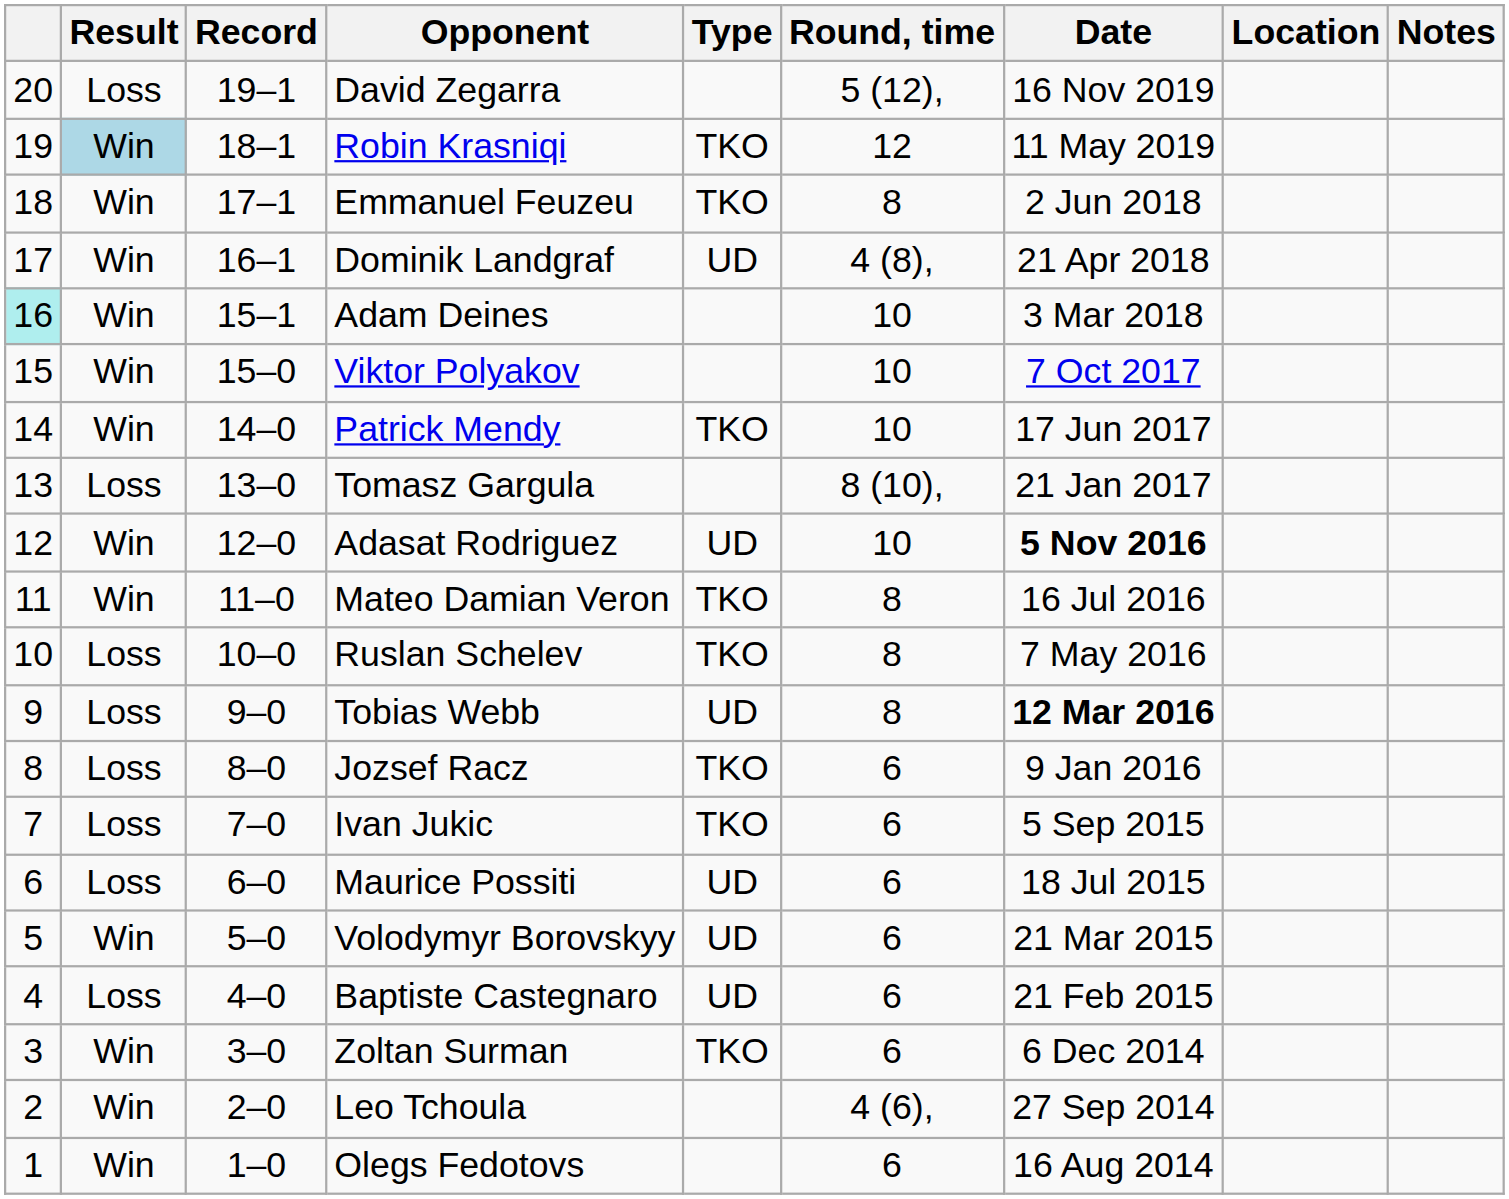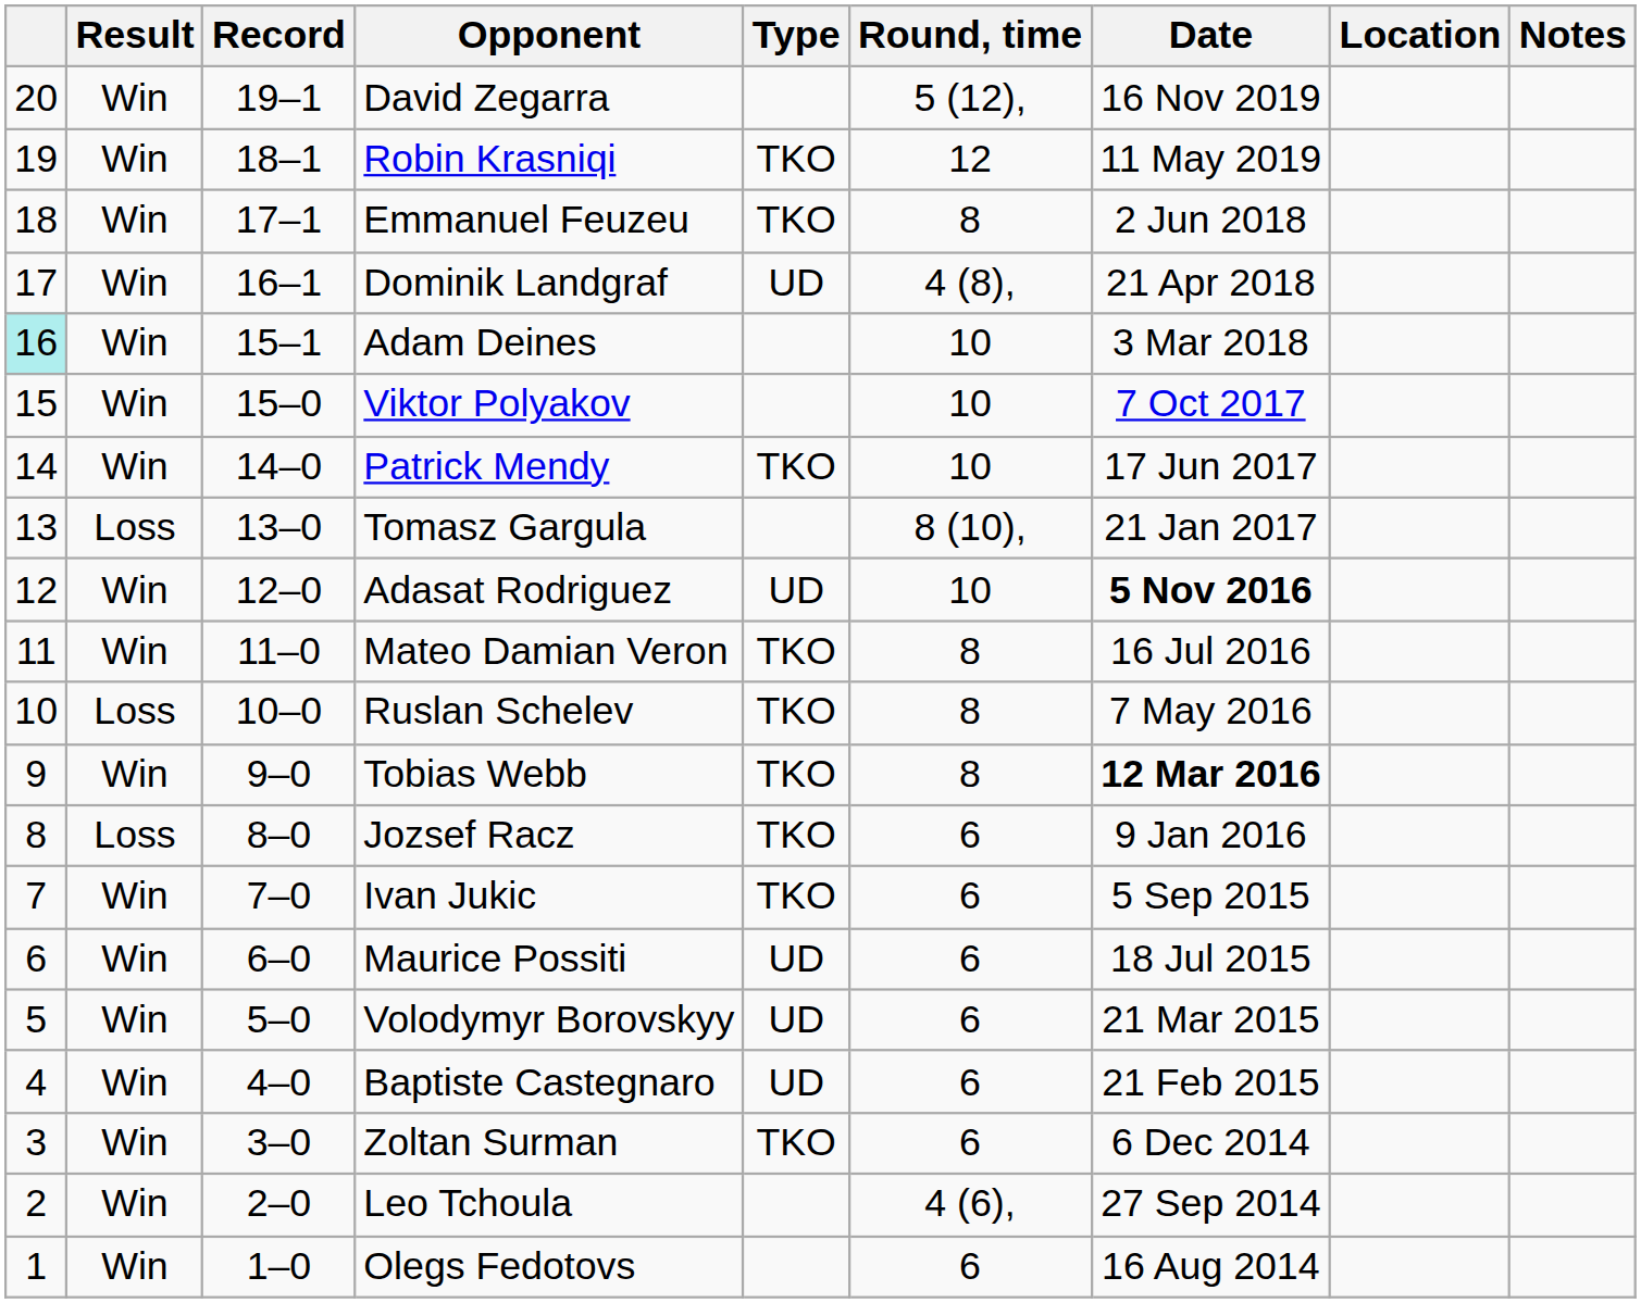David Zegarra | Result: Loss -> Win
Robin Krasniqi | Result: lightblue background -> no background
Tobias Webb | Result: Loss -> Win
Tobias Webb | Type: UD -> TKO
Ivan Jukic | Result: Loss -> Win
Maurice Possiti | Result: Loss -> Win
Baptiste Castegnaro | Result: Loss -> Win
